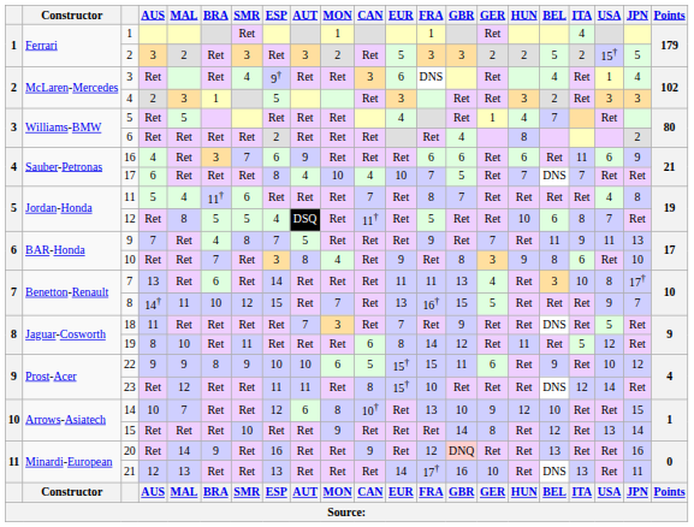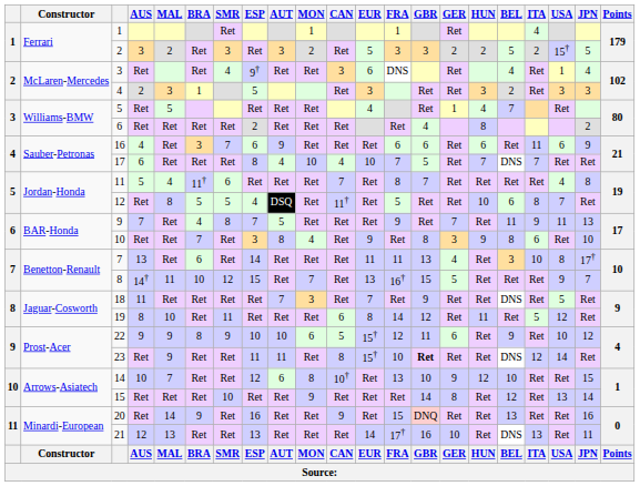22 | FRA: 15 -> 12
23 | MAL: 12 -> 9
23 | GBR: normal -> bold
20 | FRA: 12 -> 15
